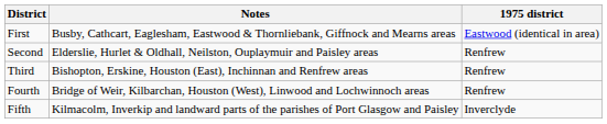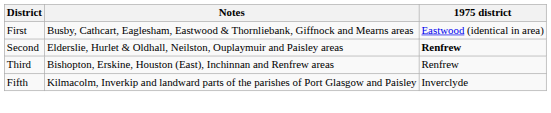Second | 1975 district: normal -> bold
- row: Fourth | Bridge of Weir, Kilbarchan, Houston (West), Linwood and Lochwinnoch areas | Renfrew
